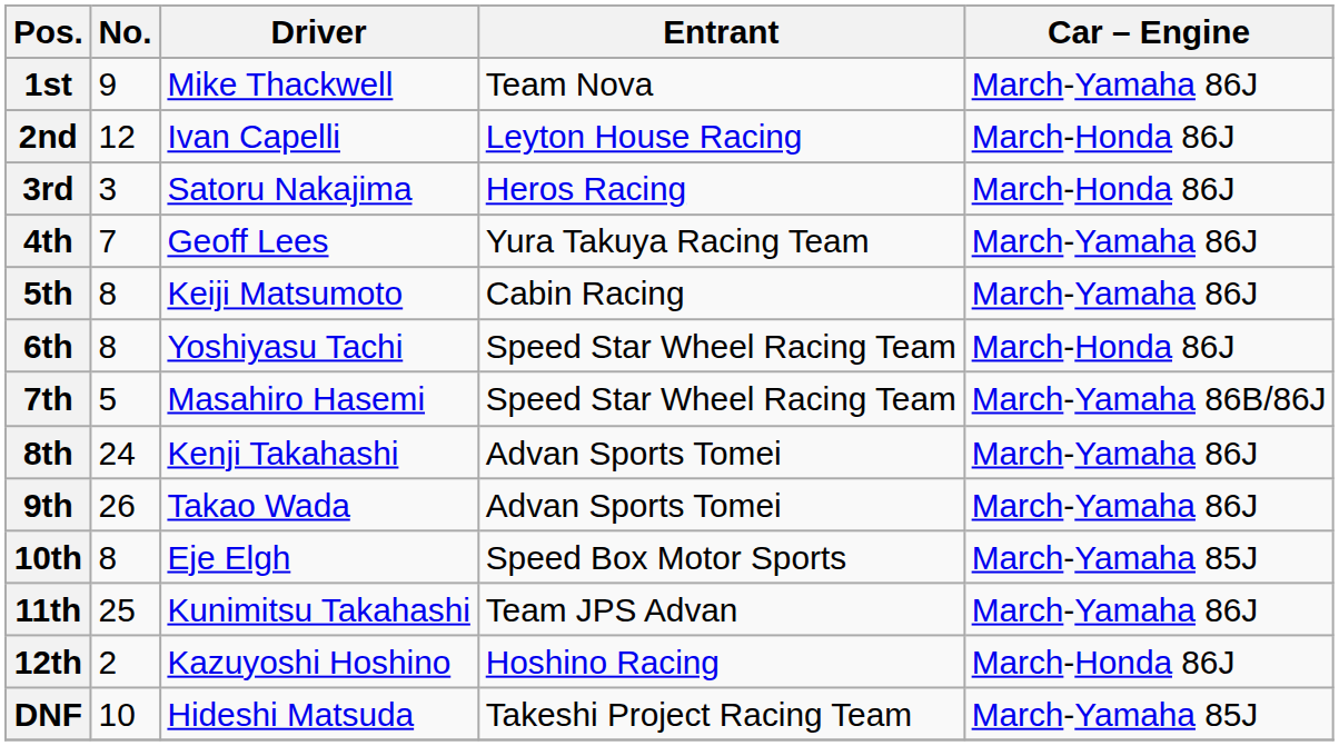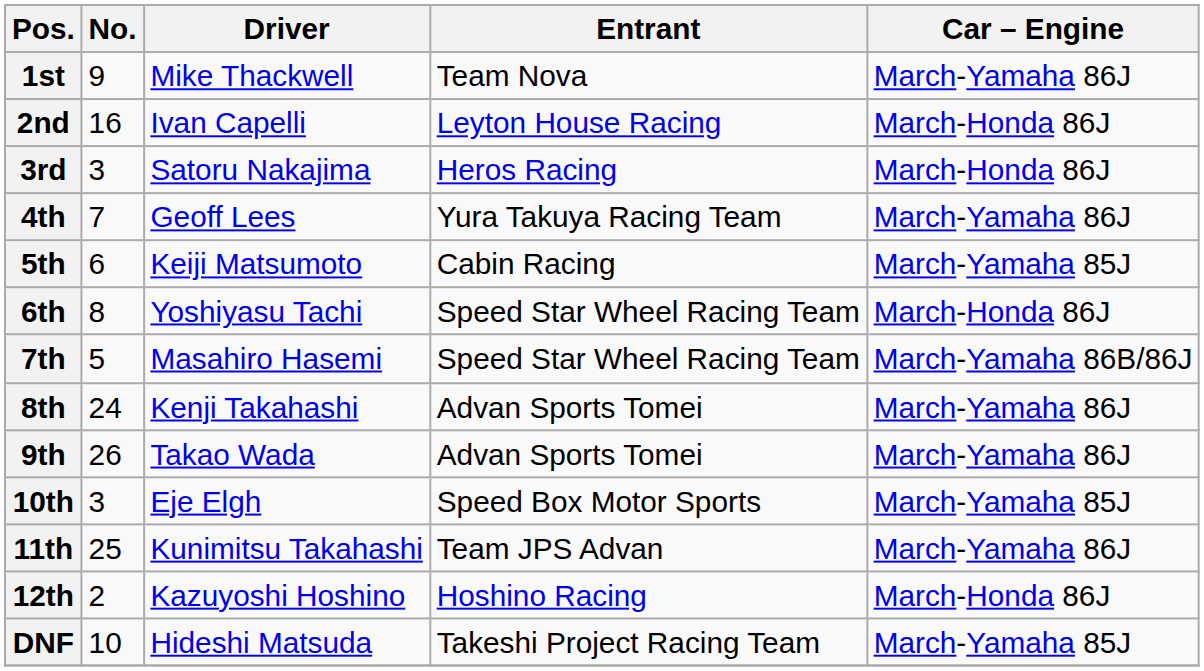2nd | No.: 12 -> 16
5th | No.: 8 -> 6
5th | Car – Engine: March-Yamaha 86J -> March-Yamaha 85J
10th | No.: 8 -> 3
